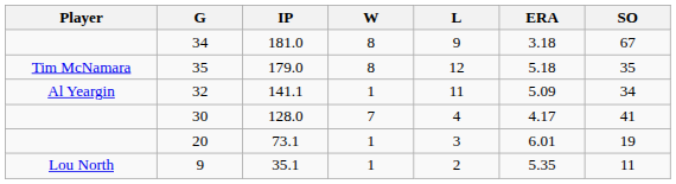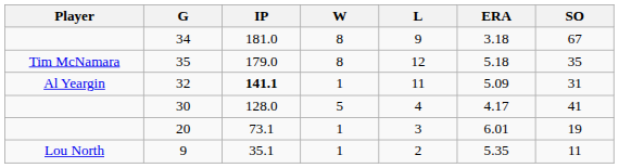32 | IP: normal -> bold
32 | SO: 34 -> 31
30 | W: 7 -> 5
